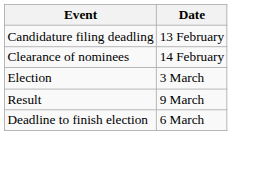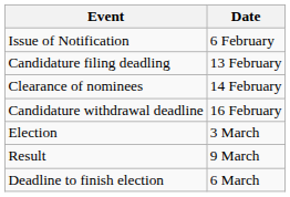+ row: Issue of Notification | 6 February
+ row: Candidature withdrawal deadline | 16 February
